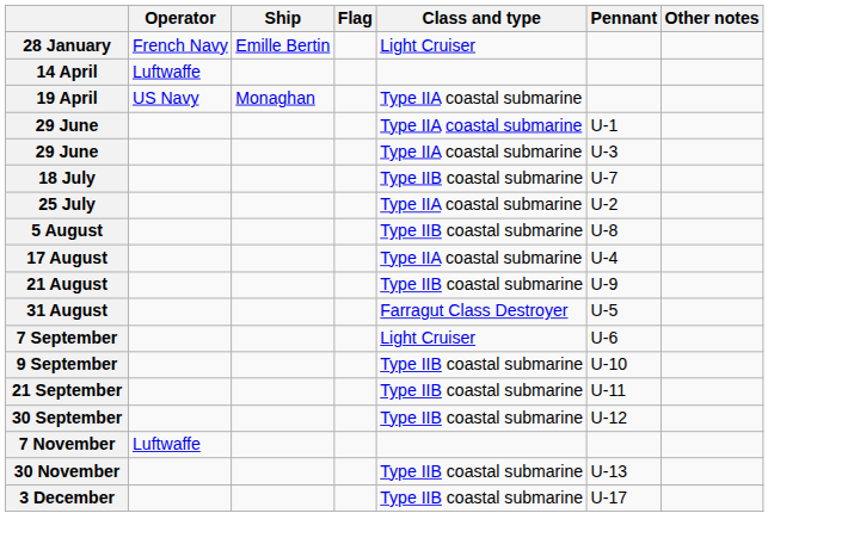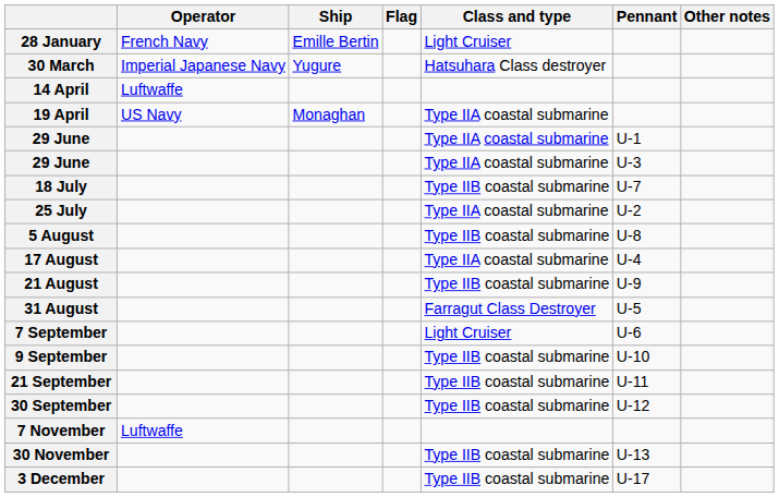+ row: 30 March | Imperial Japanese Navy | Yugure | Hatsuhara Class destroyer
